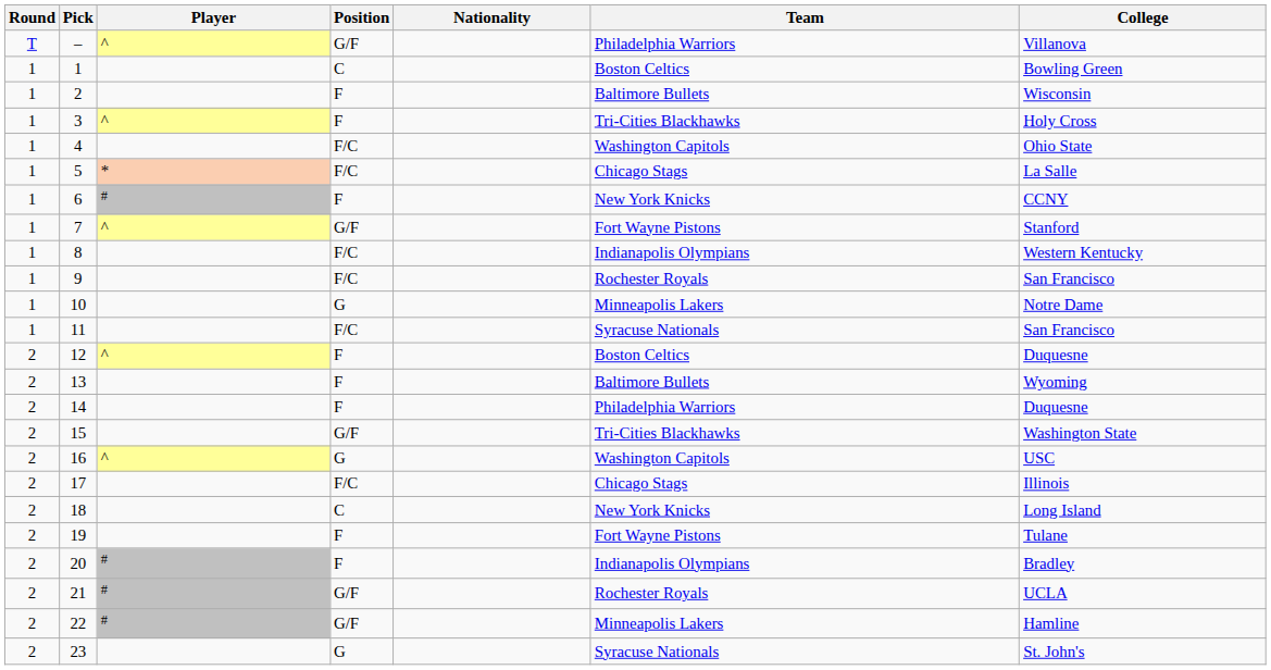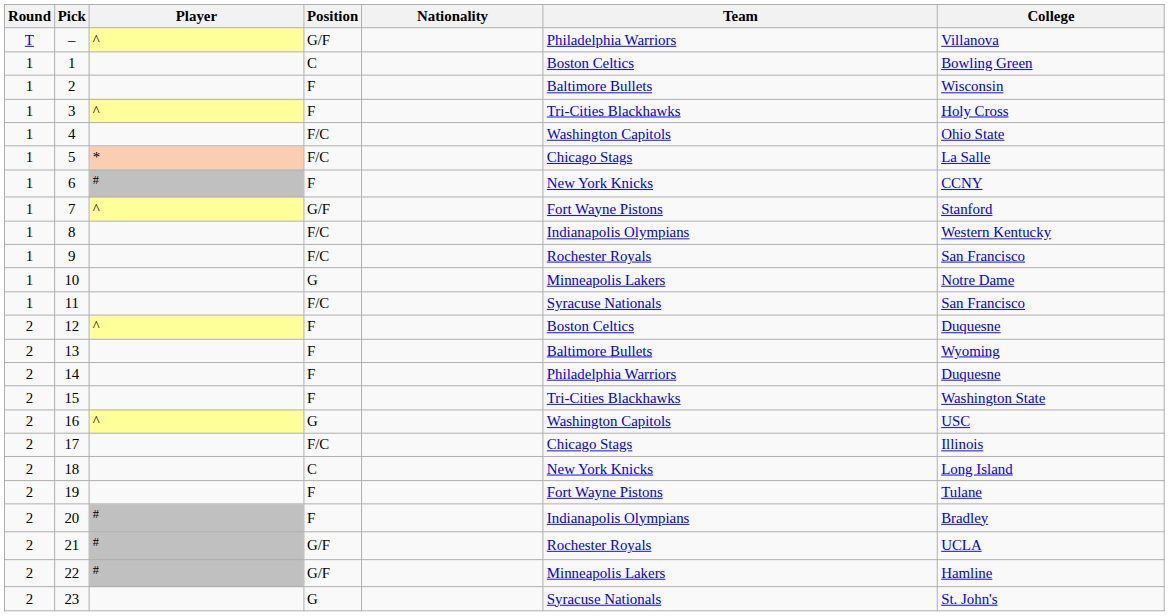15 | Position: G/F -> F
